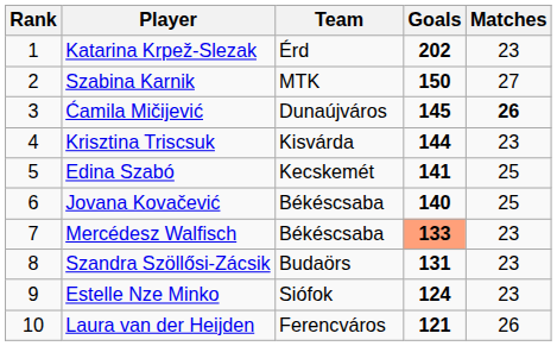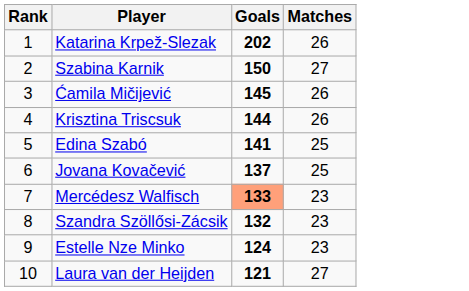- column: Team | Érd | MTK | Dunaújváros | Kisvárda | Kecskemét | Békéscsaba | Békéscsaba | Budaörs | Siófok | Ferencváros
Katarina Krpež-Slezak | Matches: 23 -> 26
Ćamila Mičijević | Matches: bold -> normal
Krisztina Triscsuk | Matches: 23 -> 26
Jovana Kovačević | Goals: 140 -> 137
Szandra Szöllősi-Zácsik | Goals: 131 -> 132
Laura van der Heijden | Matches: 26 -> 27
